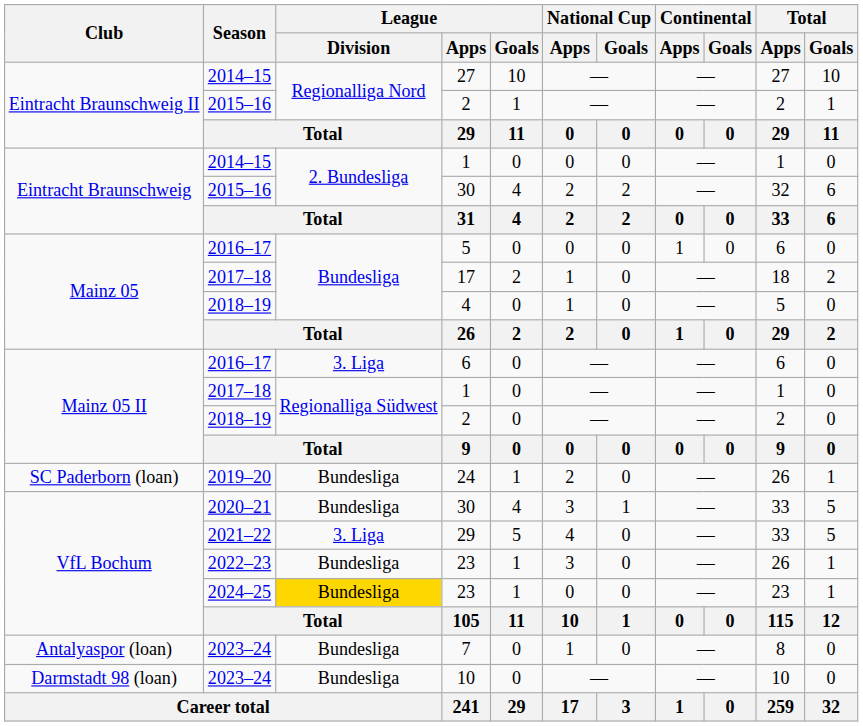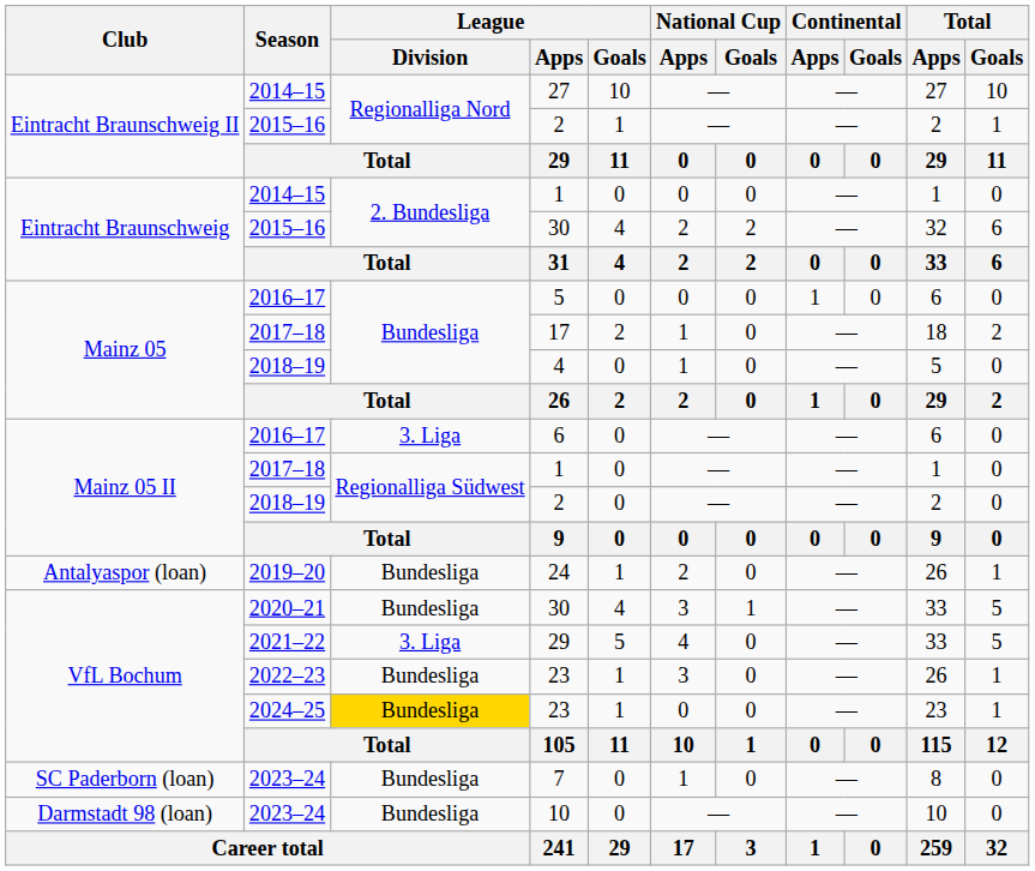24 | Club: SC Paderborn (loan) -> Antalyaspor (loan)
7 | Club: Antalyaspor (loan) -> SC Paderborn (loan)
